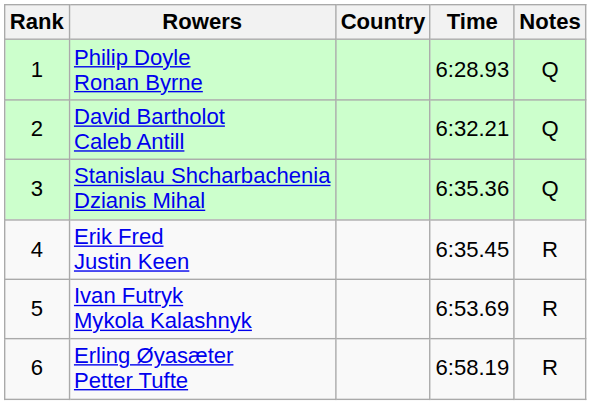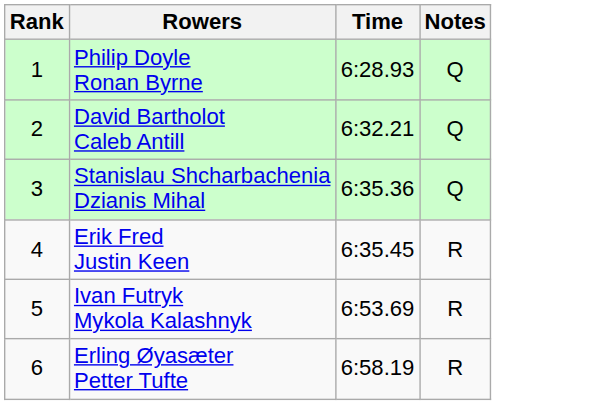- column: Country
